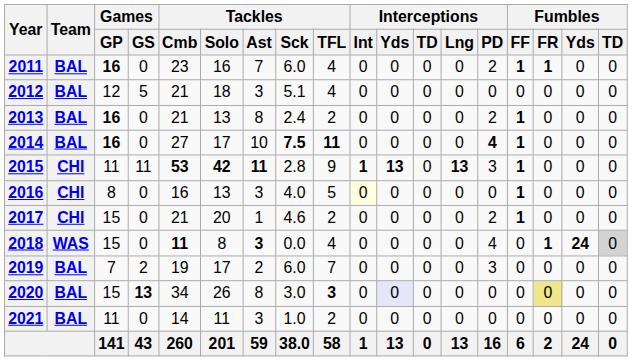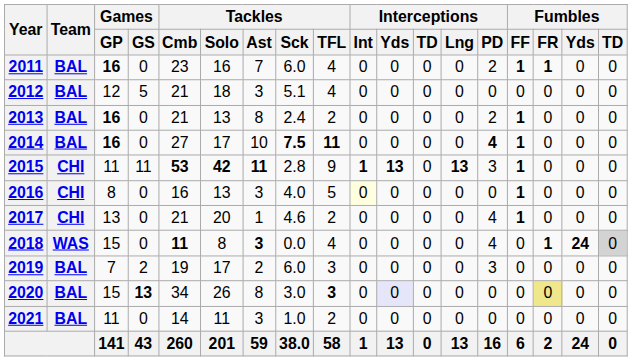2017 | Games / GP: 15 -> 13
2017 | Interceptions / PD: 2 -> 4
2019 | Tackles / TFL: 7 -> 3
